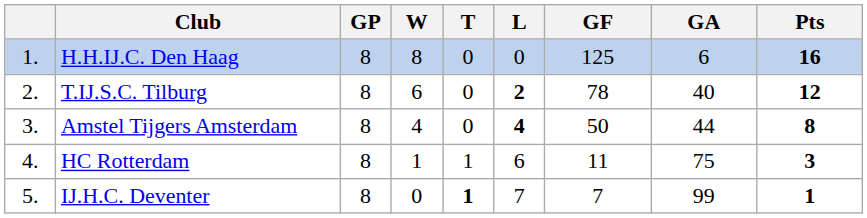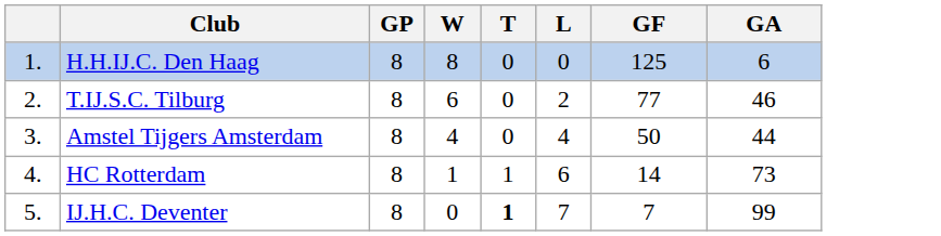- column: Pts | 16 | 12 | 8 | 3 | 1
T.IJ.S.C. Tilburg | L: bold -> normal
T.IJ.S.C. Tilburg | GF: 78 -> 77
T.IJ.S.C. Tilburg | GA: 40 -> 46
Amstel Tijgers Amsterdam | L: bold -> normal
HC Rotterdam | GF: 11 -> 14
HC Rotterdam | GA: 75 -> 73
